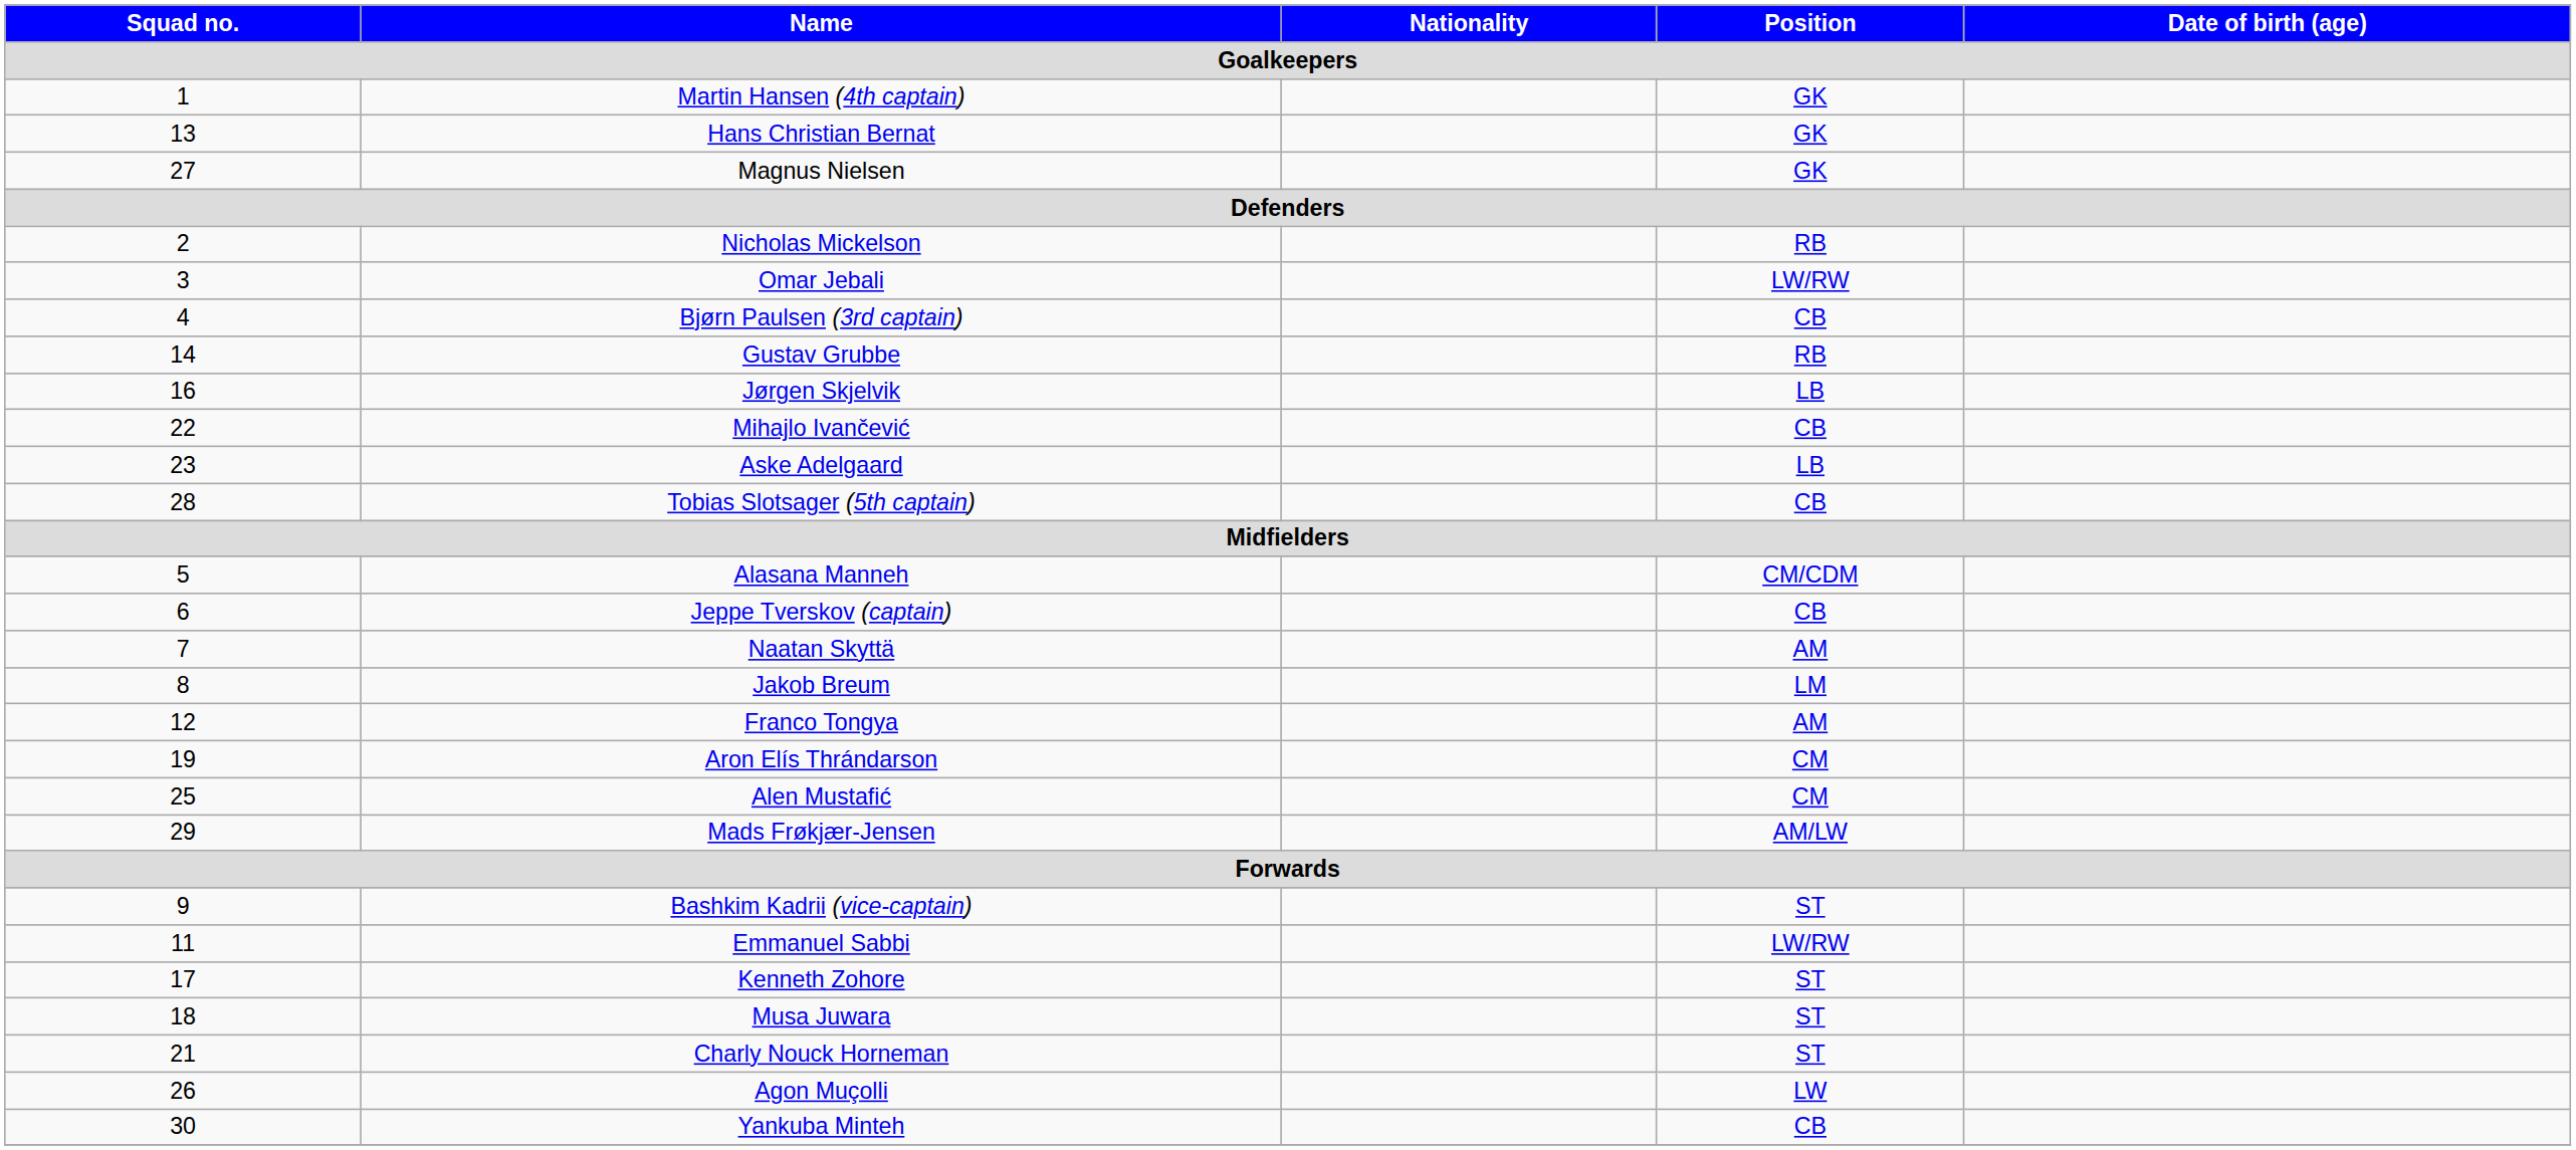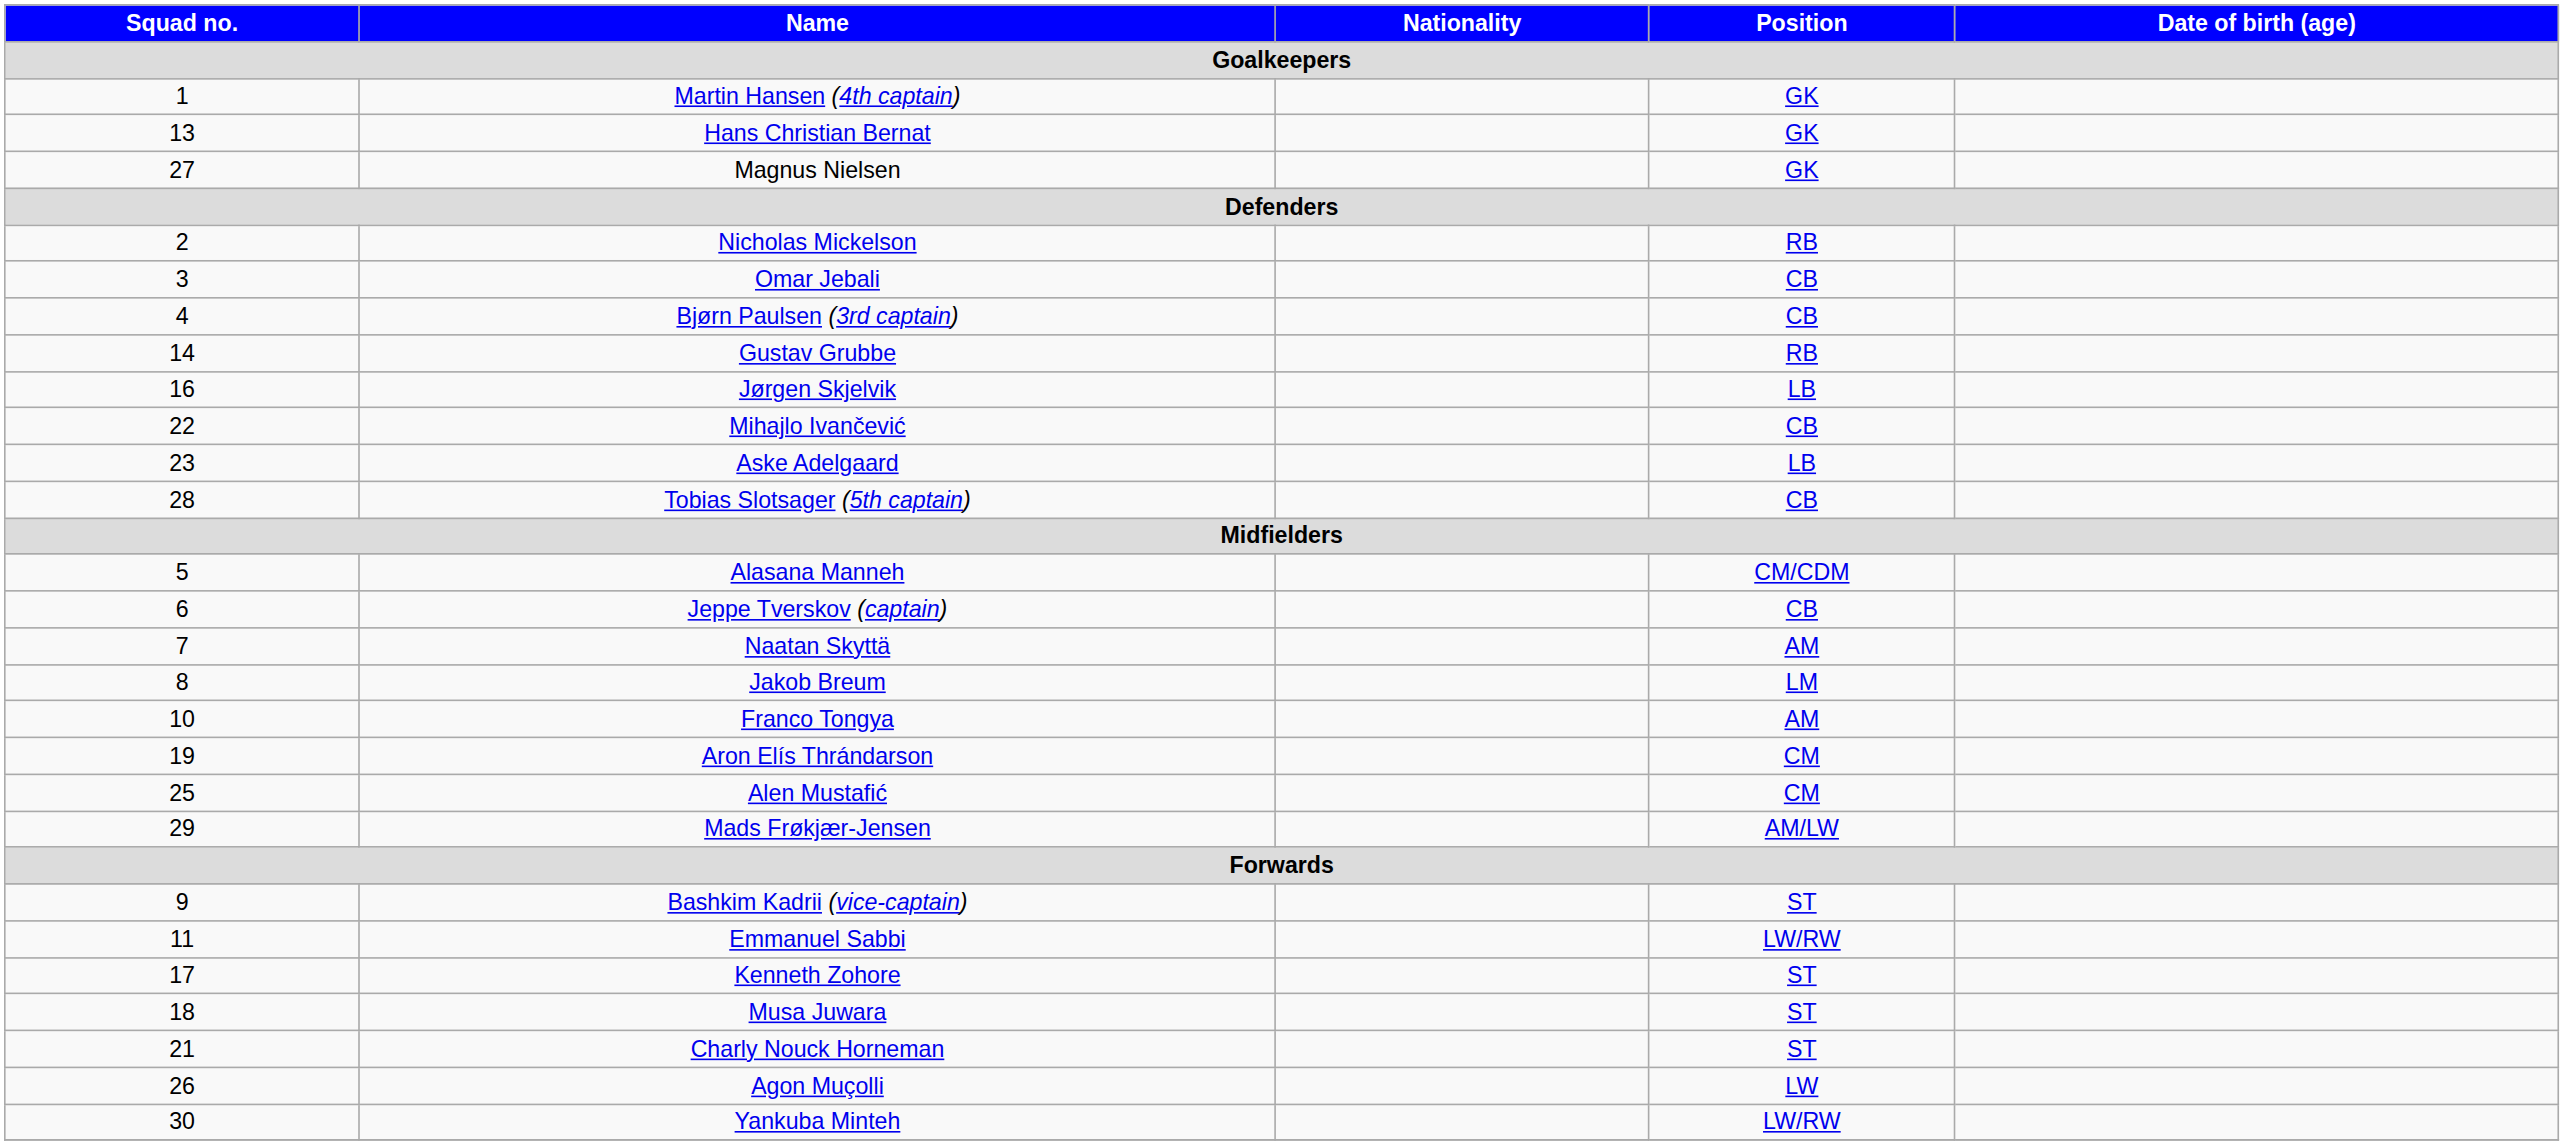Omar Jebali | Position: LW/RW -> CB
Franco Tongya | Squad no.: 12 -> 10
Yankuba Minteh | Position: CB -> LW/RW
